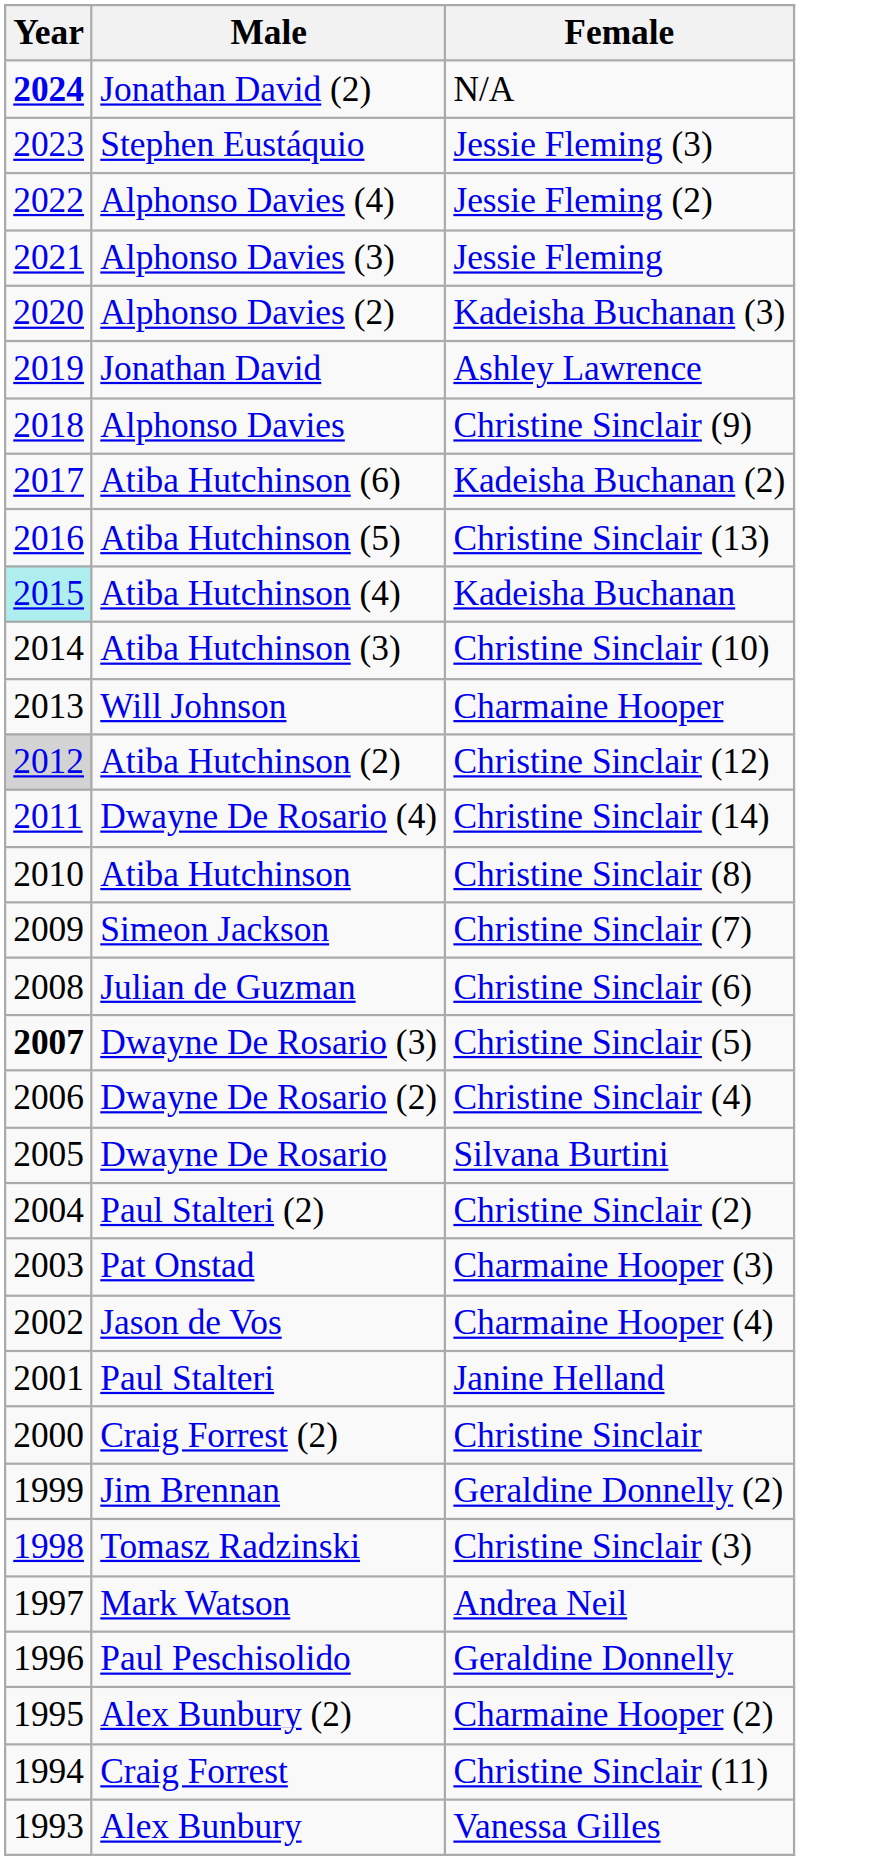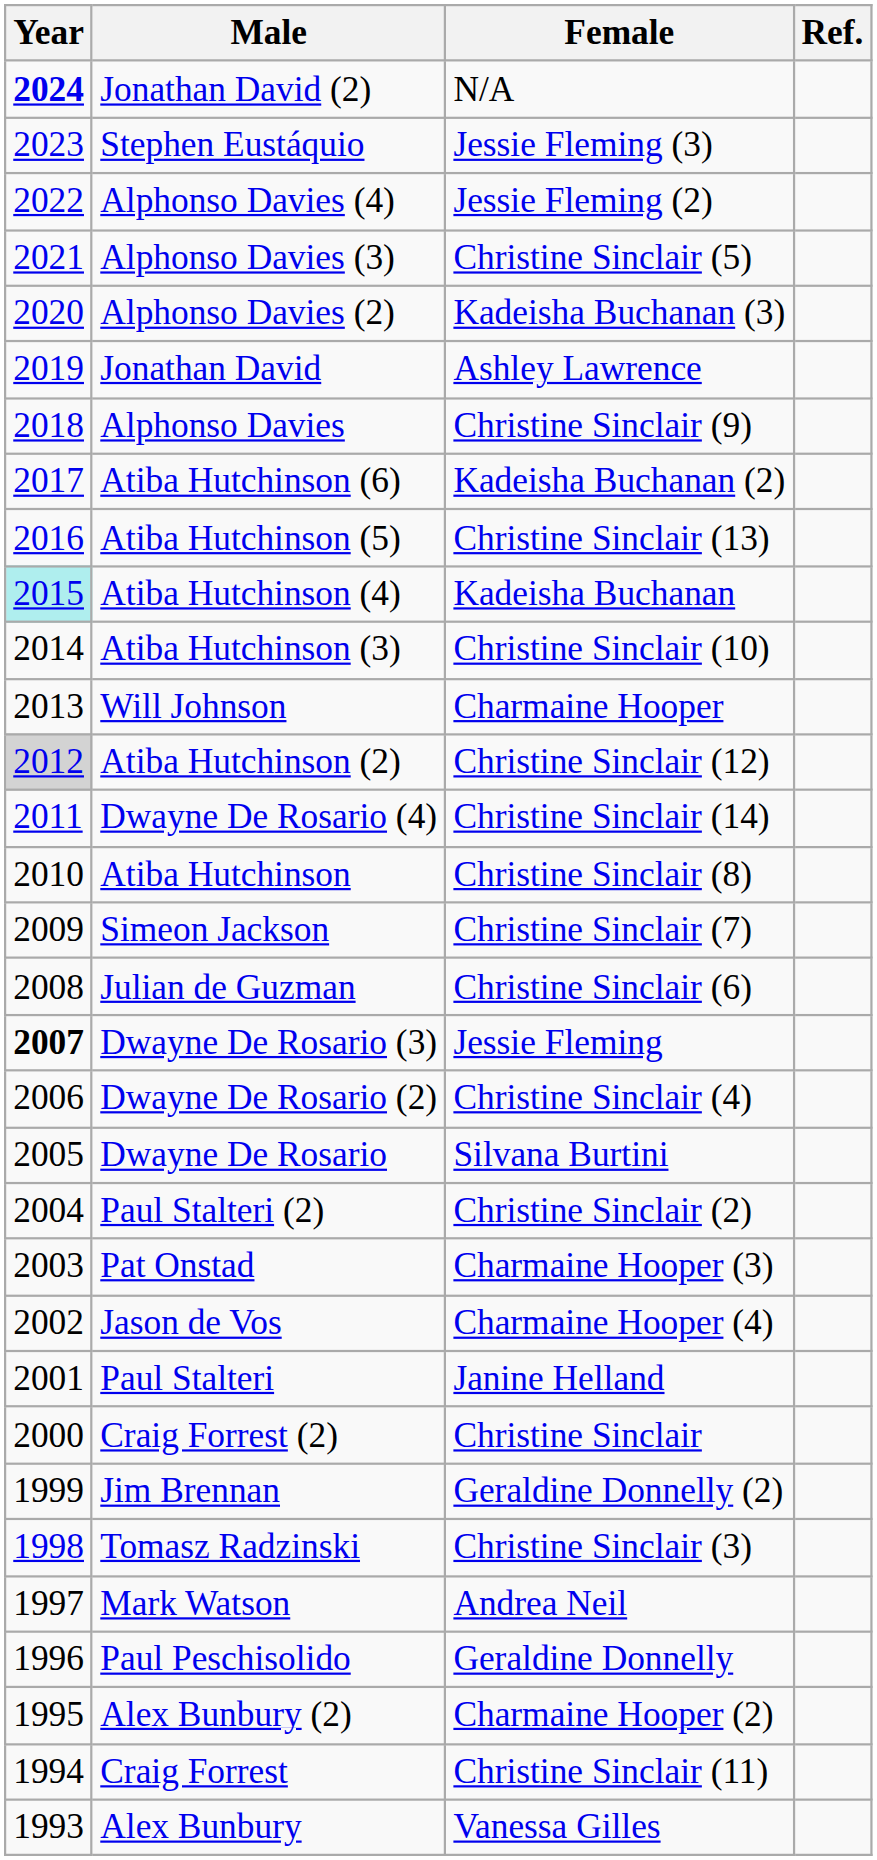+ column: Ref.
Alphonso Davies (3) | Female: Jessie Fleming -> Christine Sinclair (5)
Dwayne De Rosario (3) | Female: Christine Sinclair (5) -> Jessie Fleming
